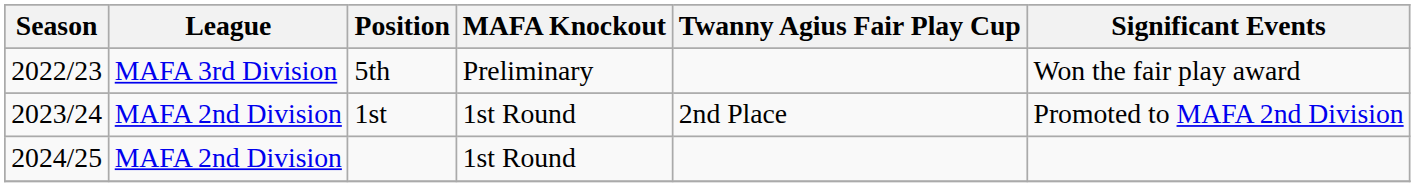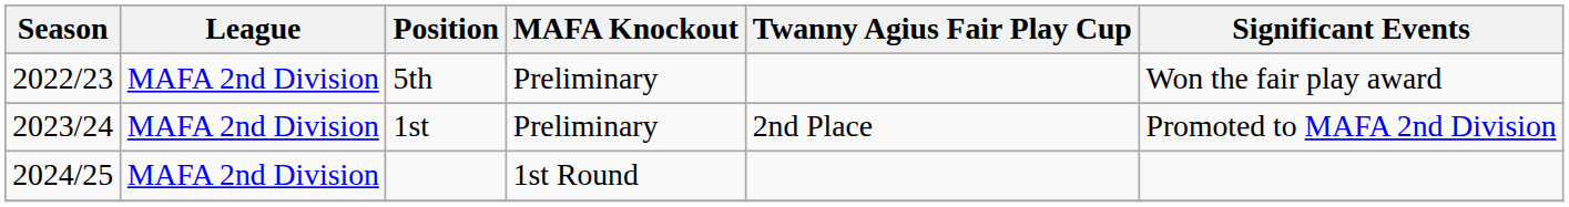5th | League: MAFA 3rd Division -> MAFA 2nd Division
1st | MAFA Knockout: 1st Round -> Preliminary
